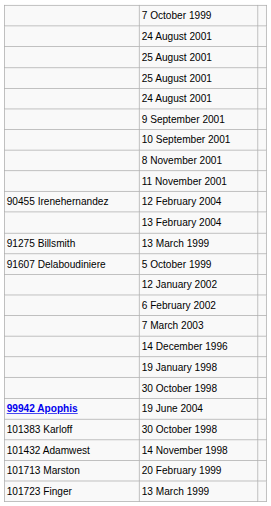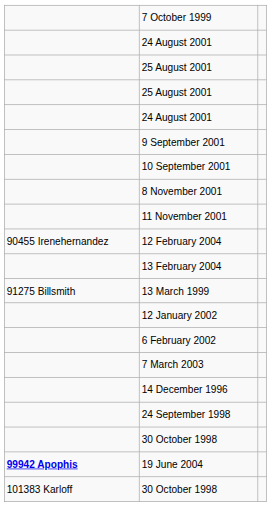- row: 91607 Delaboudiniere | 5 October 1999
- row: 19 January 1998
+ row: 24 September 1998
- row: 101432 Adamwest | 14 November 1998
- row: 101713 Marston | 20 February 1999
- row: 101723 Finger | 13 March 1999
